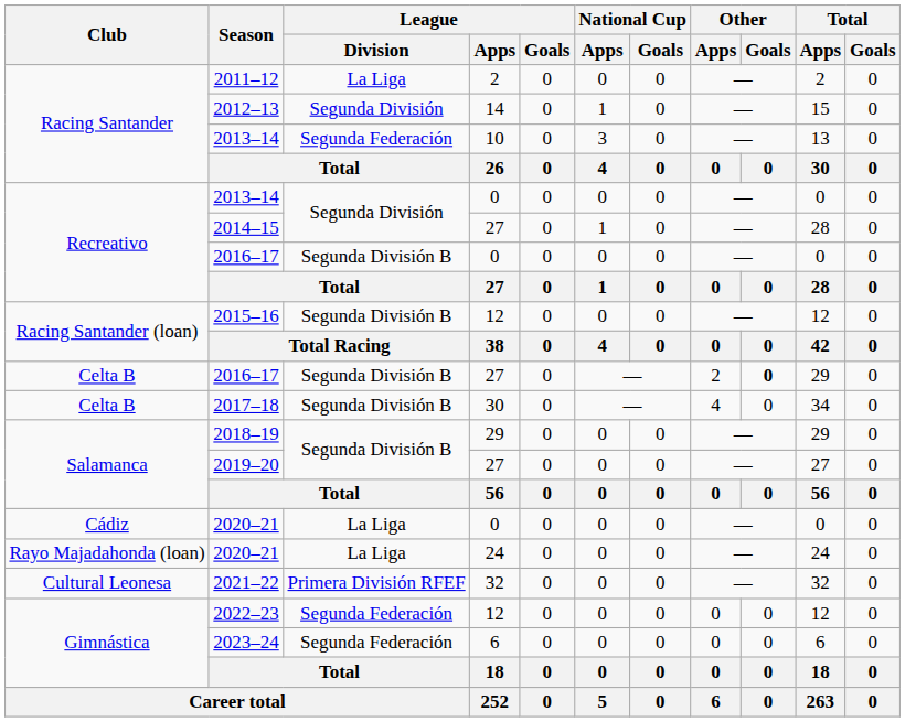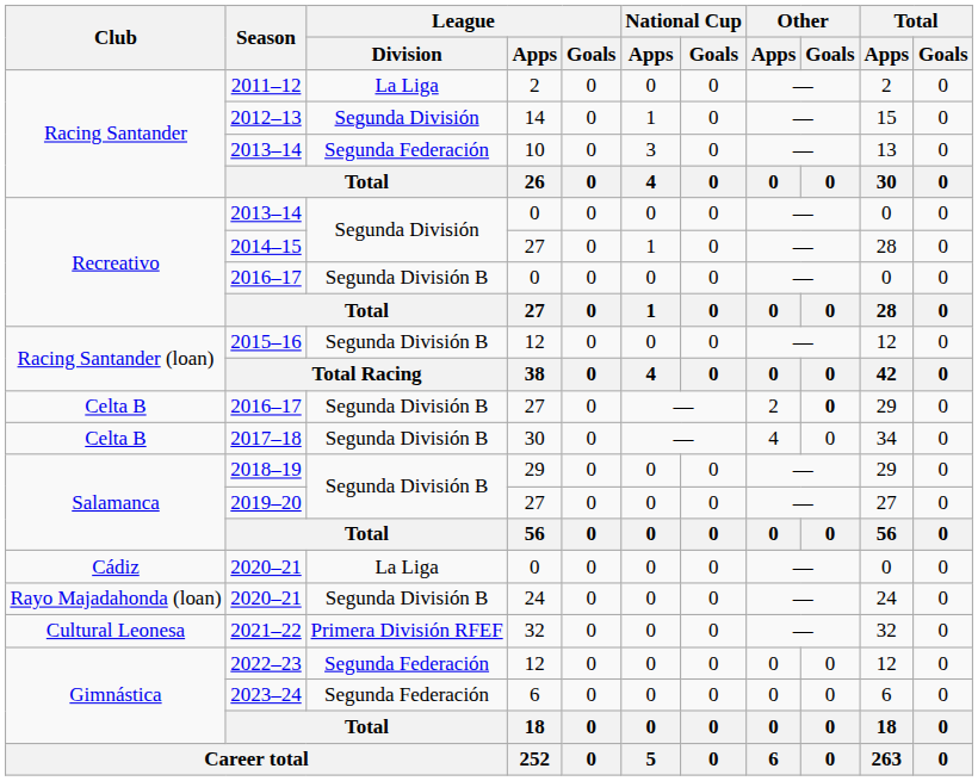2020–21 / 24 | League / Division: La Liga -> Segunda División B
